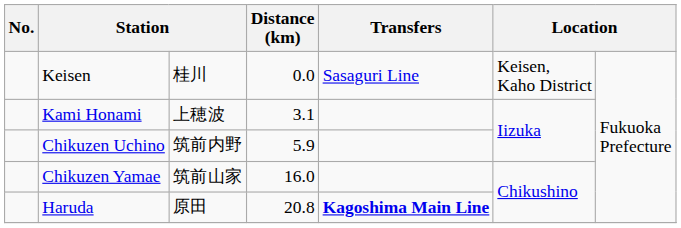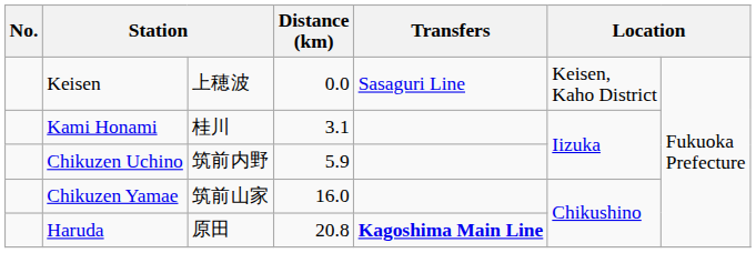Keisen | column 3: 桂川 -> 上穂波
Kami Honami | column 3: 上穂波 -> 桂川
